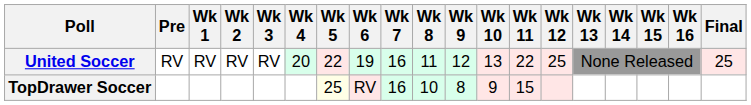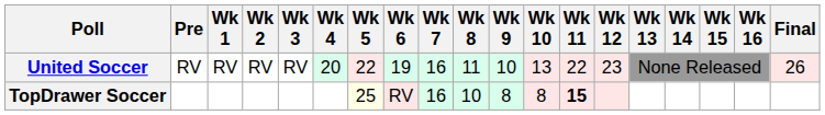United Soccer | Wk 9: 12 -> 10
United Soccer | Wk 12: 25 -> 23
United Soccer | Final: 25 -> 26
TopDrawer Soccer | Wk 10: 9 -> 8
TopDrawer Soccer | Wk 11: normal -> bold
